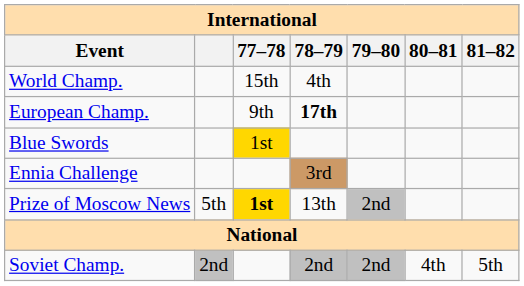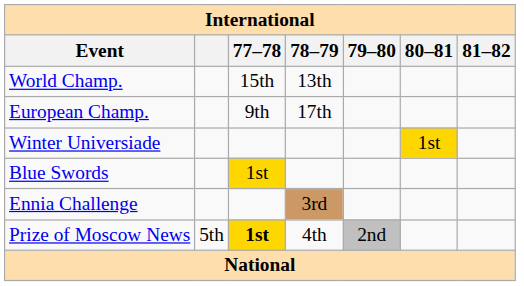World Champ. | 78–79: 4th -> 13th
European Champ. | 78–79: bold -> normal
+ row: Winter Universiade | 1st
Prize of Moscow News | 78–79: 13th -> 4th
- row: Soviet Champ. | 2nd | 2nd | 2nd | 4th | 5th
